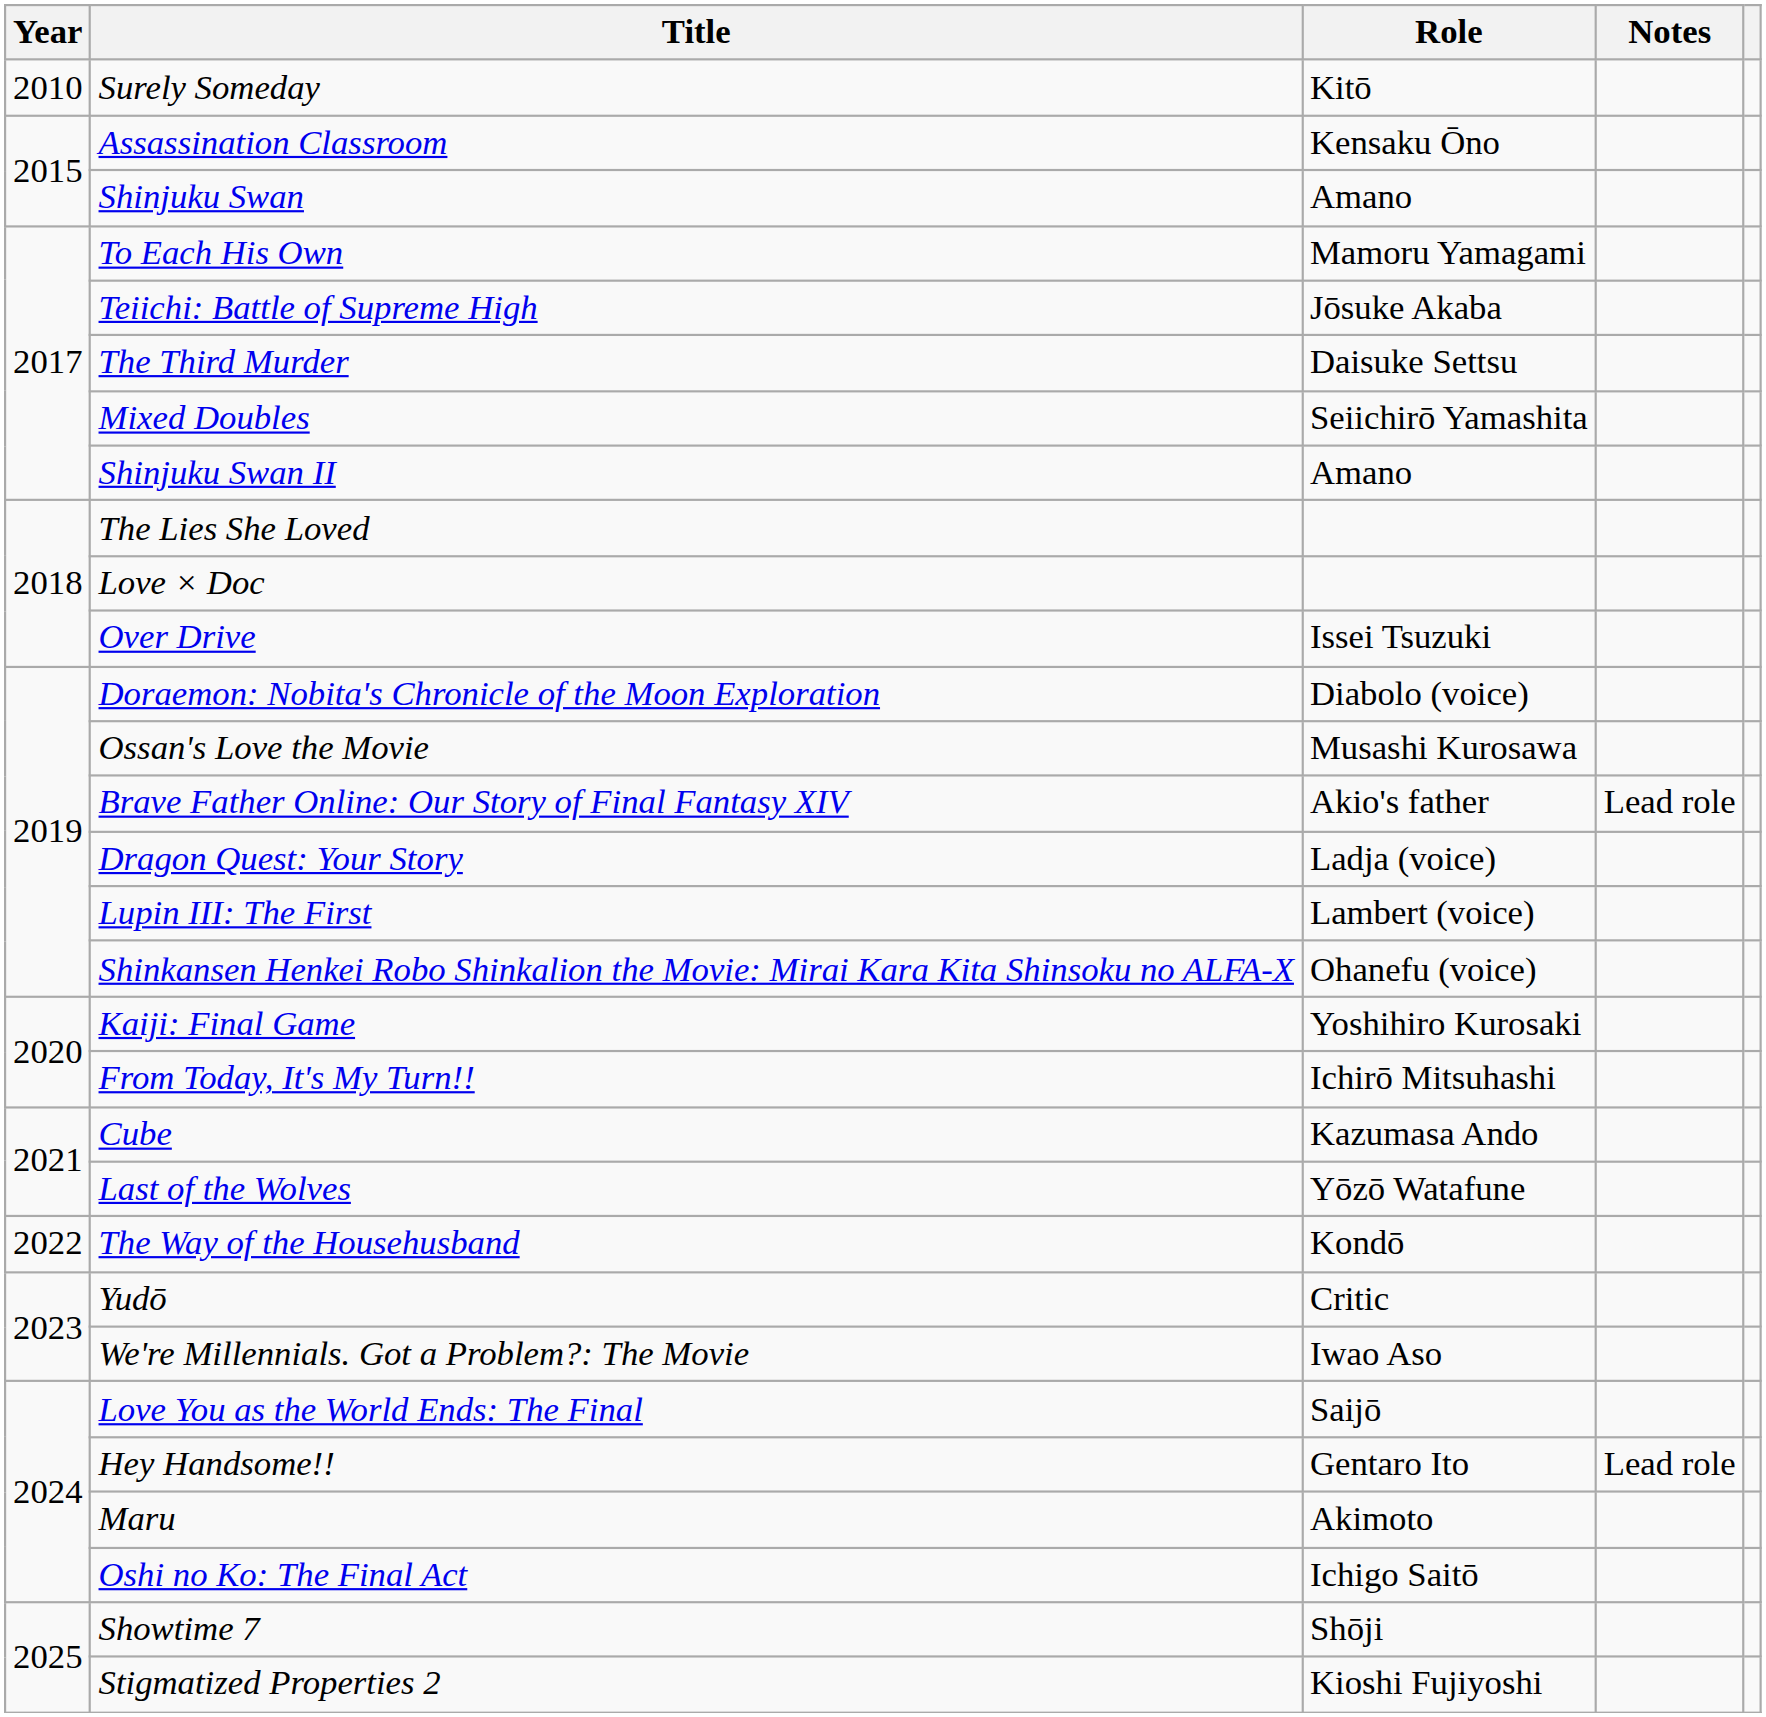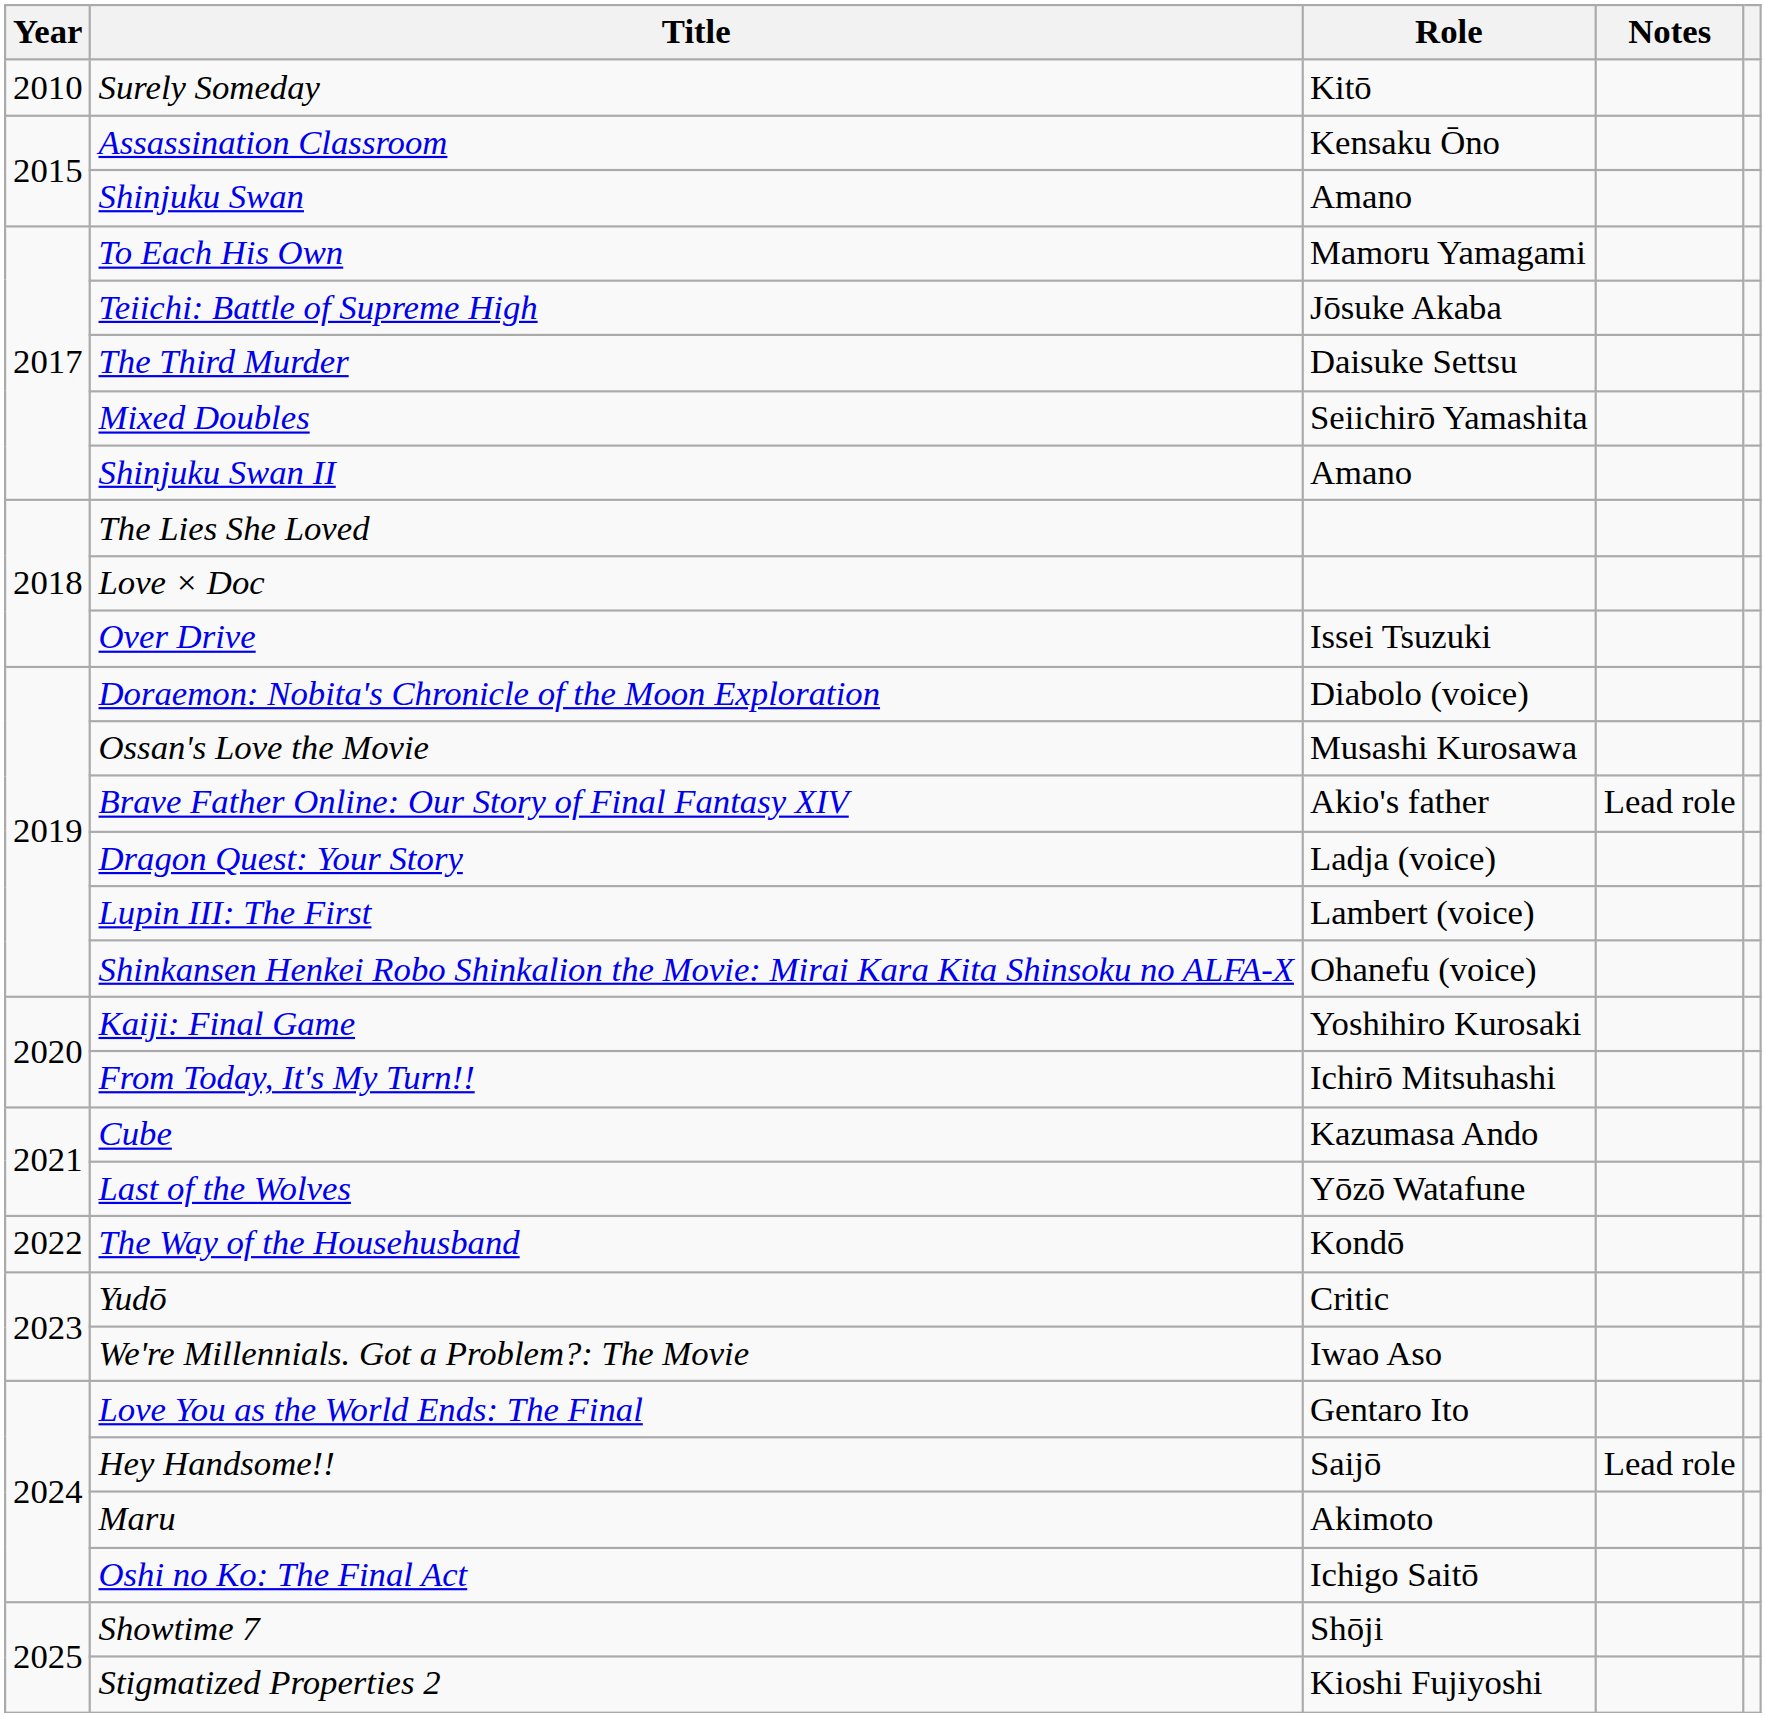Love You as the World Ends: The Final | Role: Saijō -> Gentaro Ito
Hey Handsome!! | Role: Gentaro Ito -> Saijō
